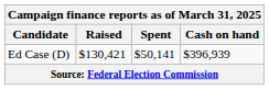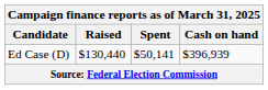Ed Case (D) | Raised: $130,421 -> $130,440
